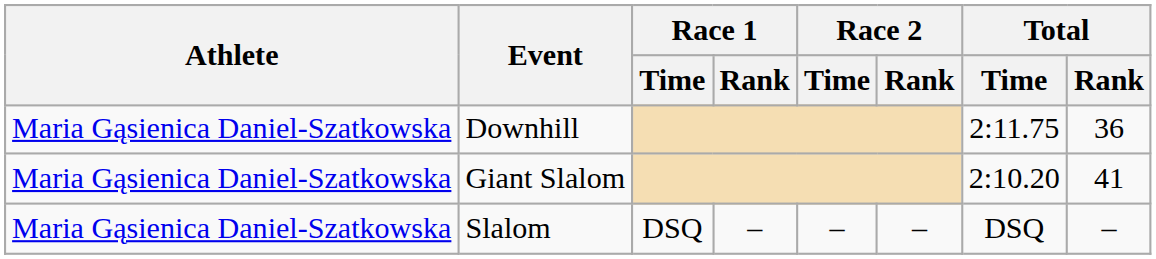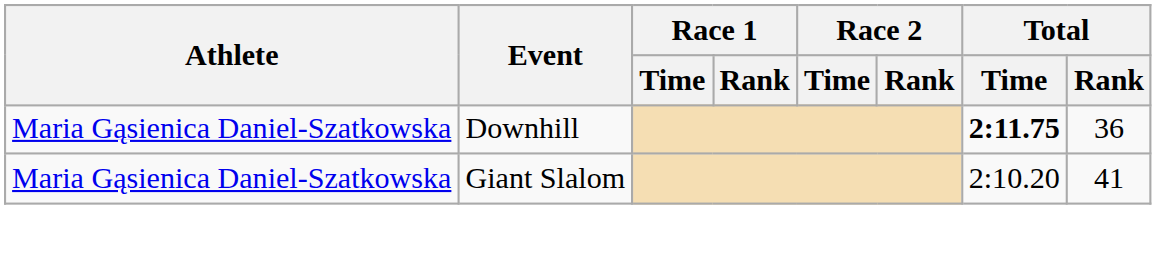Downhill | Total / Time: normal -> bold
- row: Maria Gąsienica Daniel-Szatkowska | Slalom | DSQ | – | – | – | DSQ | –
